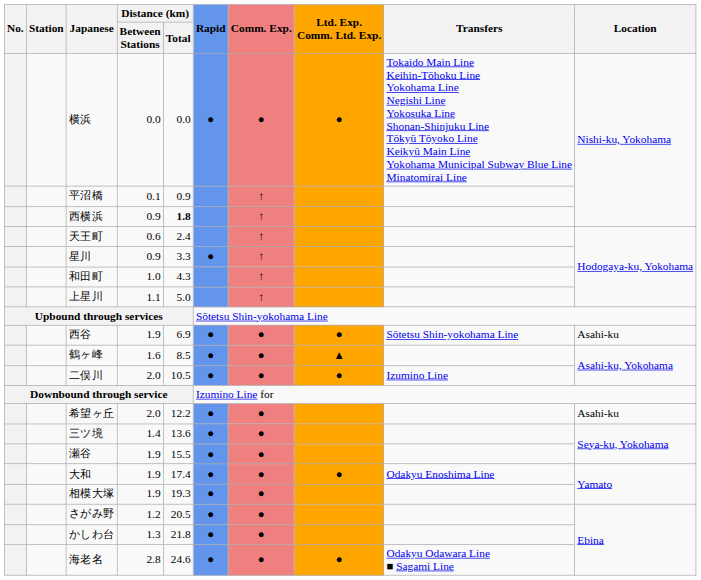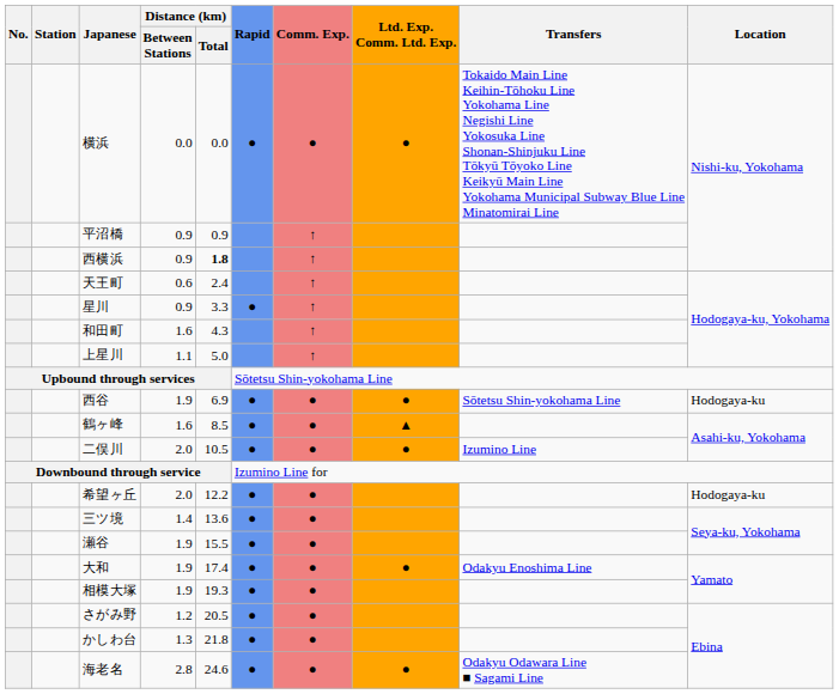平沼橋 | Distance (km) / Between Stations: 0.1 -> 0.9
和田町 | Distance (km) / Between Stations: 1.0 -> 1.6
西谷 | Location: Asahi-ku -> Hodogaya-ku
希望ヶ丘 | Location: Asahi-ku -> Hodogaya-ku
